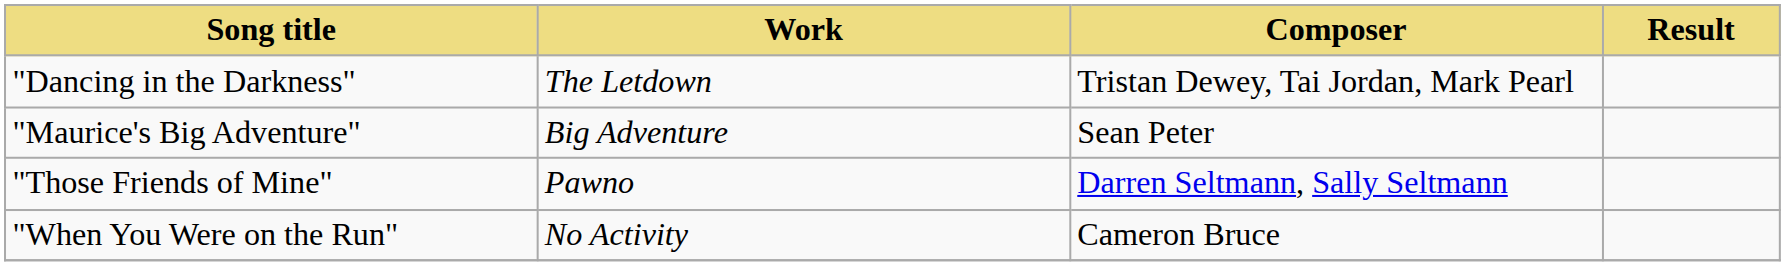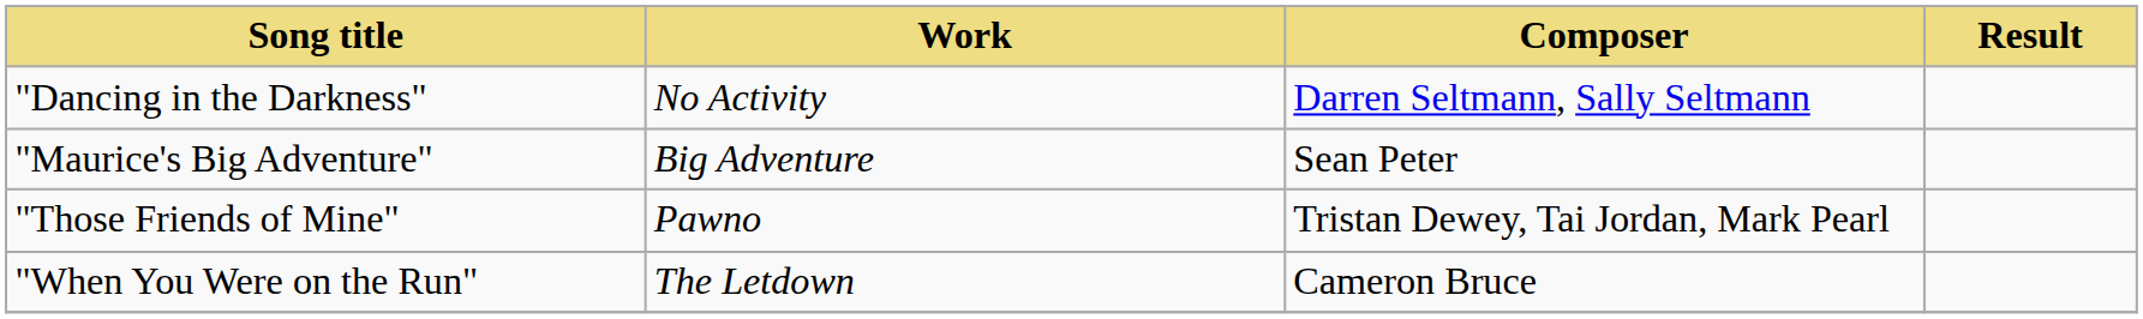"Dancing in the Darkness" | Work: The Letdown -> No Activity
"Dancing in the Darkness" | Composer: Tristan Dewey, Tai Jordan, Mark Pearl -> Darren Seltmann, Sally Seltmann
"Those Friends of Mine" | Composer: Darren Seltmann, Sally Seltmann -> Tristan Dewey, Tai Jordan, Mark Pearl
"When You Were on the Run" | Work: No Activity -> The Letdown
